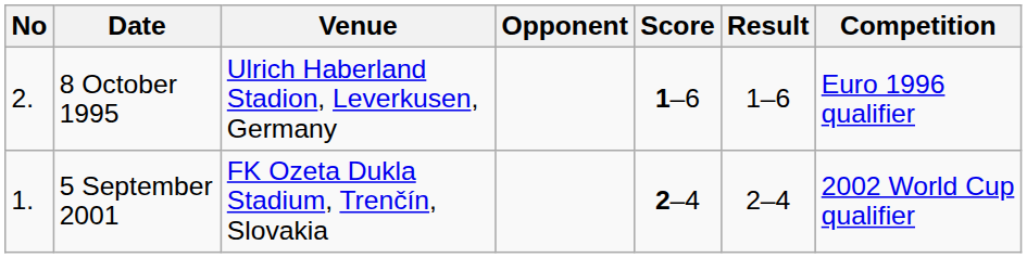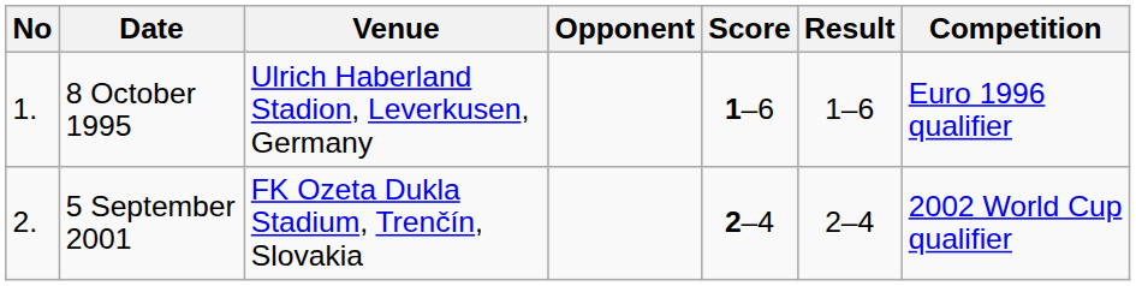8 October 1995 | No: 2. -> 1.
5 September 2001 | No: 1. -> 2.
